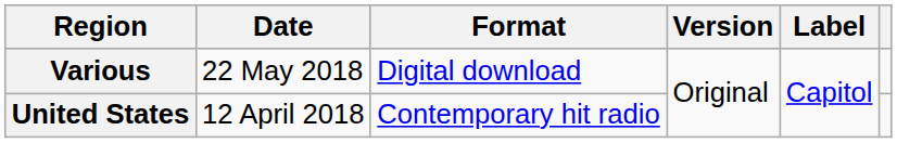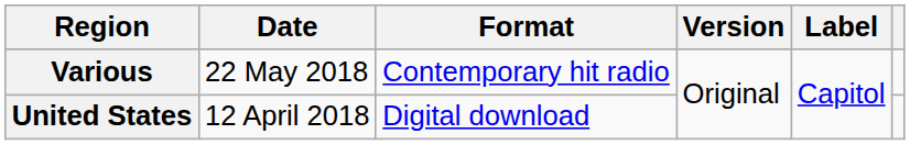Various | Format: Digital download -> Contemporary hit radio
United States | Format: Contemporary hit radio -> Digital download
